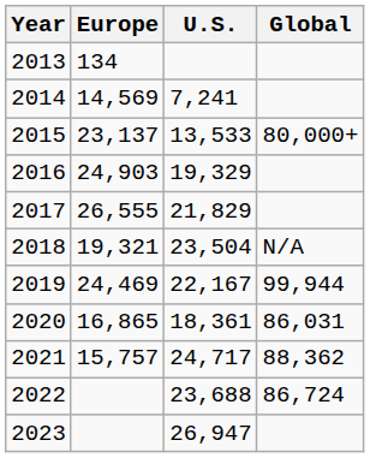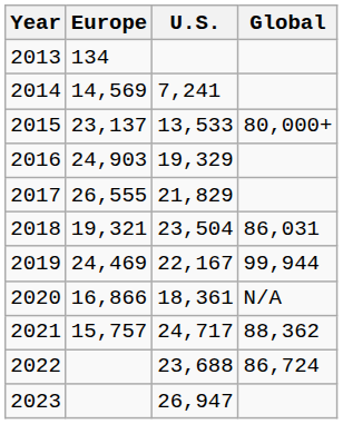2018 | Global: N/A -> 86,031
2020 | Europe: 16,865 -> 16,866
2020 | Global: 86,031 -> N/A
